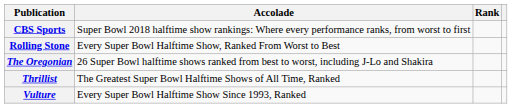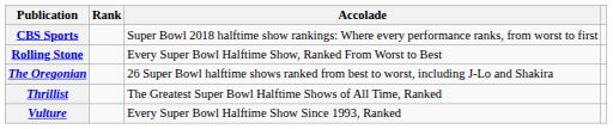columns swapped: Accolade <-> Rank
